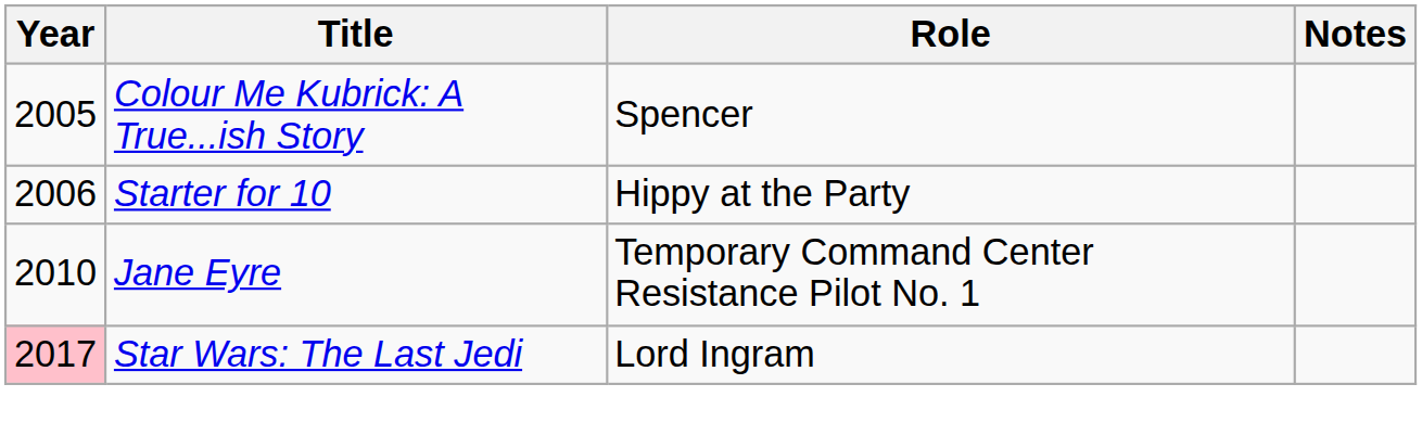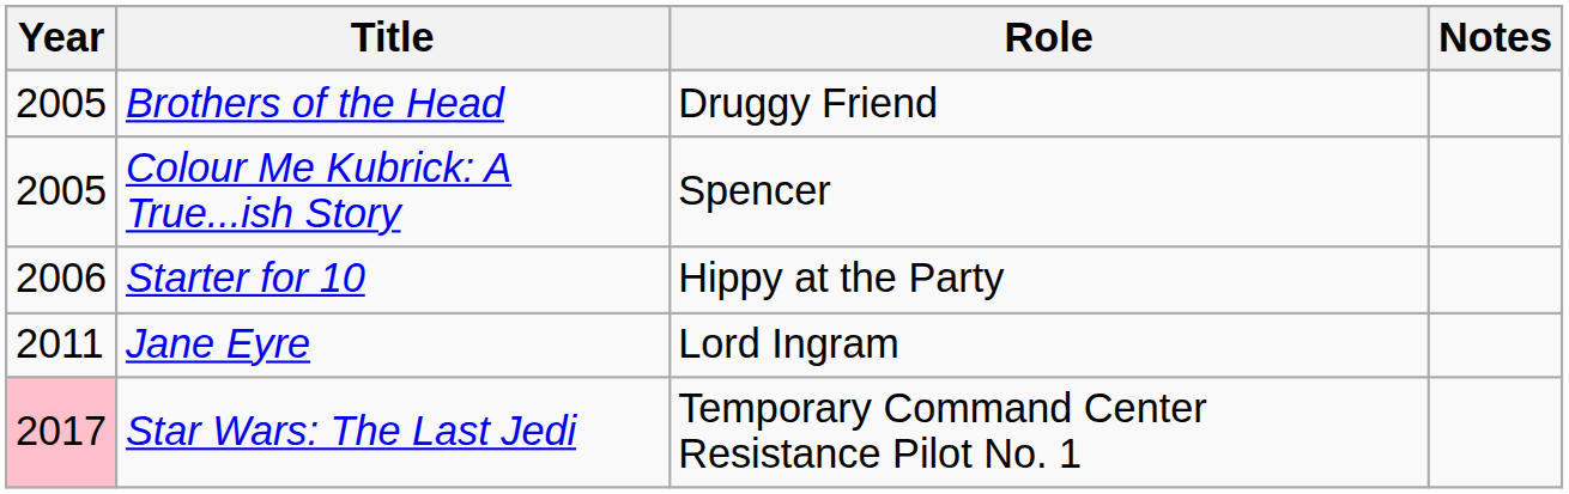+ row: 2005 | Brothers of the Head | Druggy Friend
Jane Eyre | Year: 2010 -> 2011
Jane Eyre | Role: Temporary Command Center Resistance Pilot No. 1 -> Lord Ingram
Star Wars: The Last Jedi | Role: Lord Ingram -> Temporary Command Center Resistance Pilot No. 1
